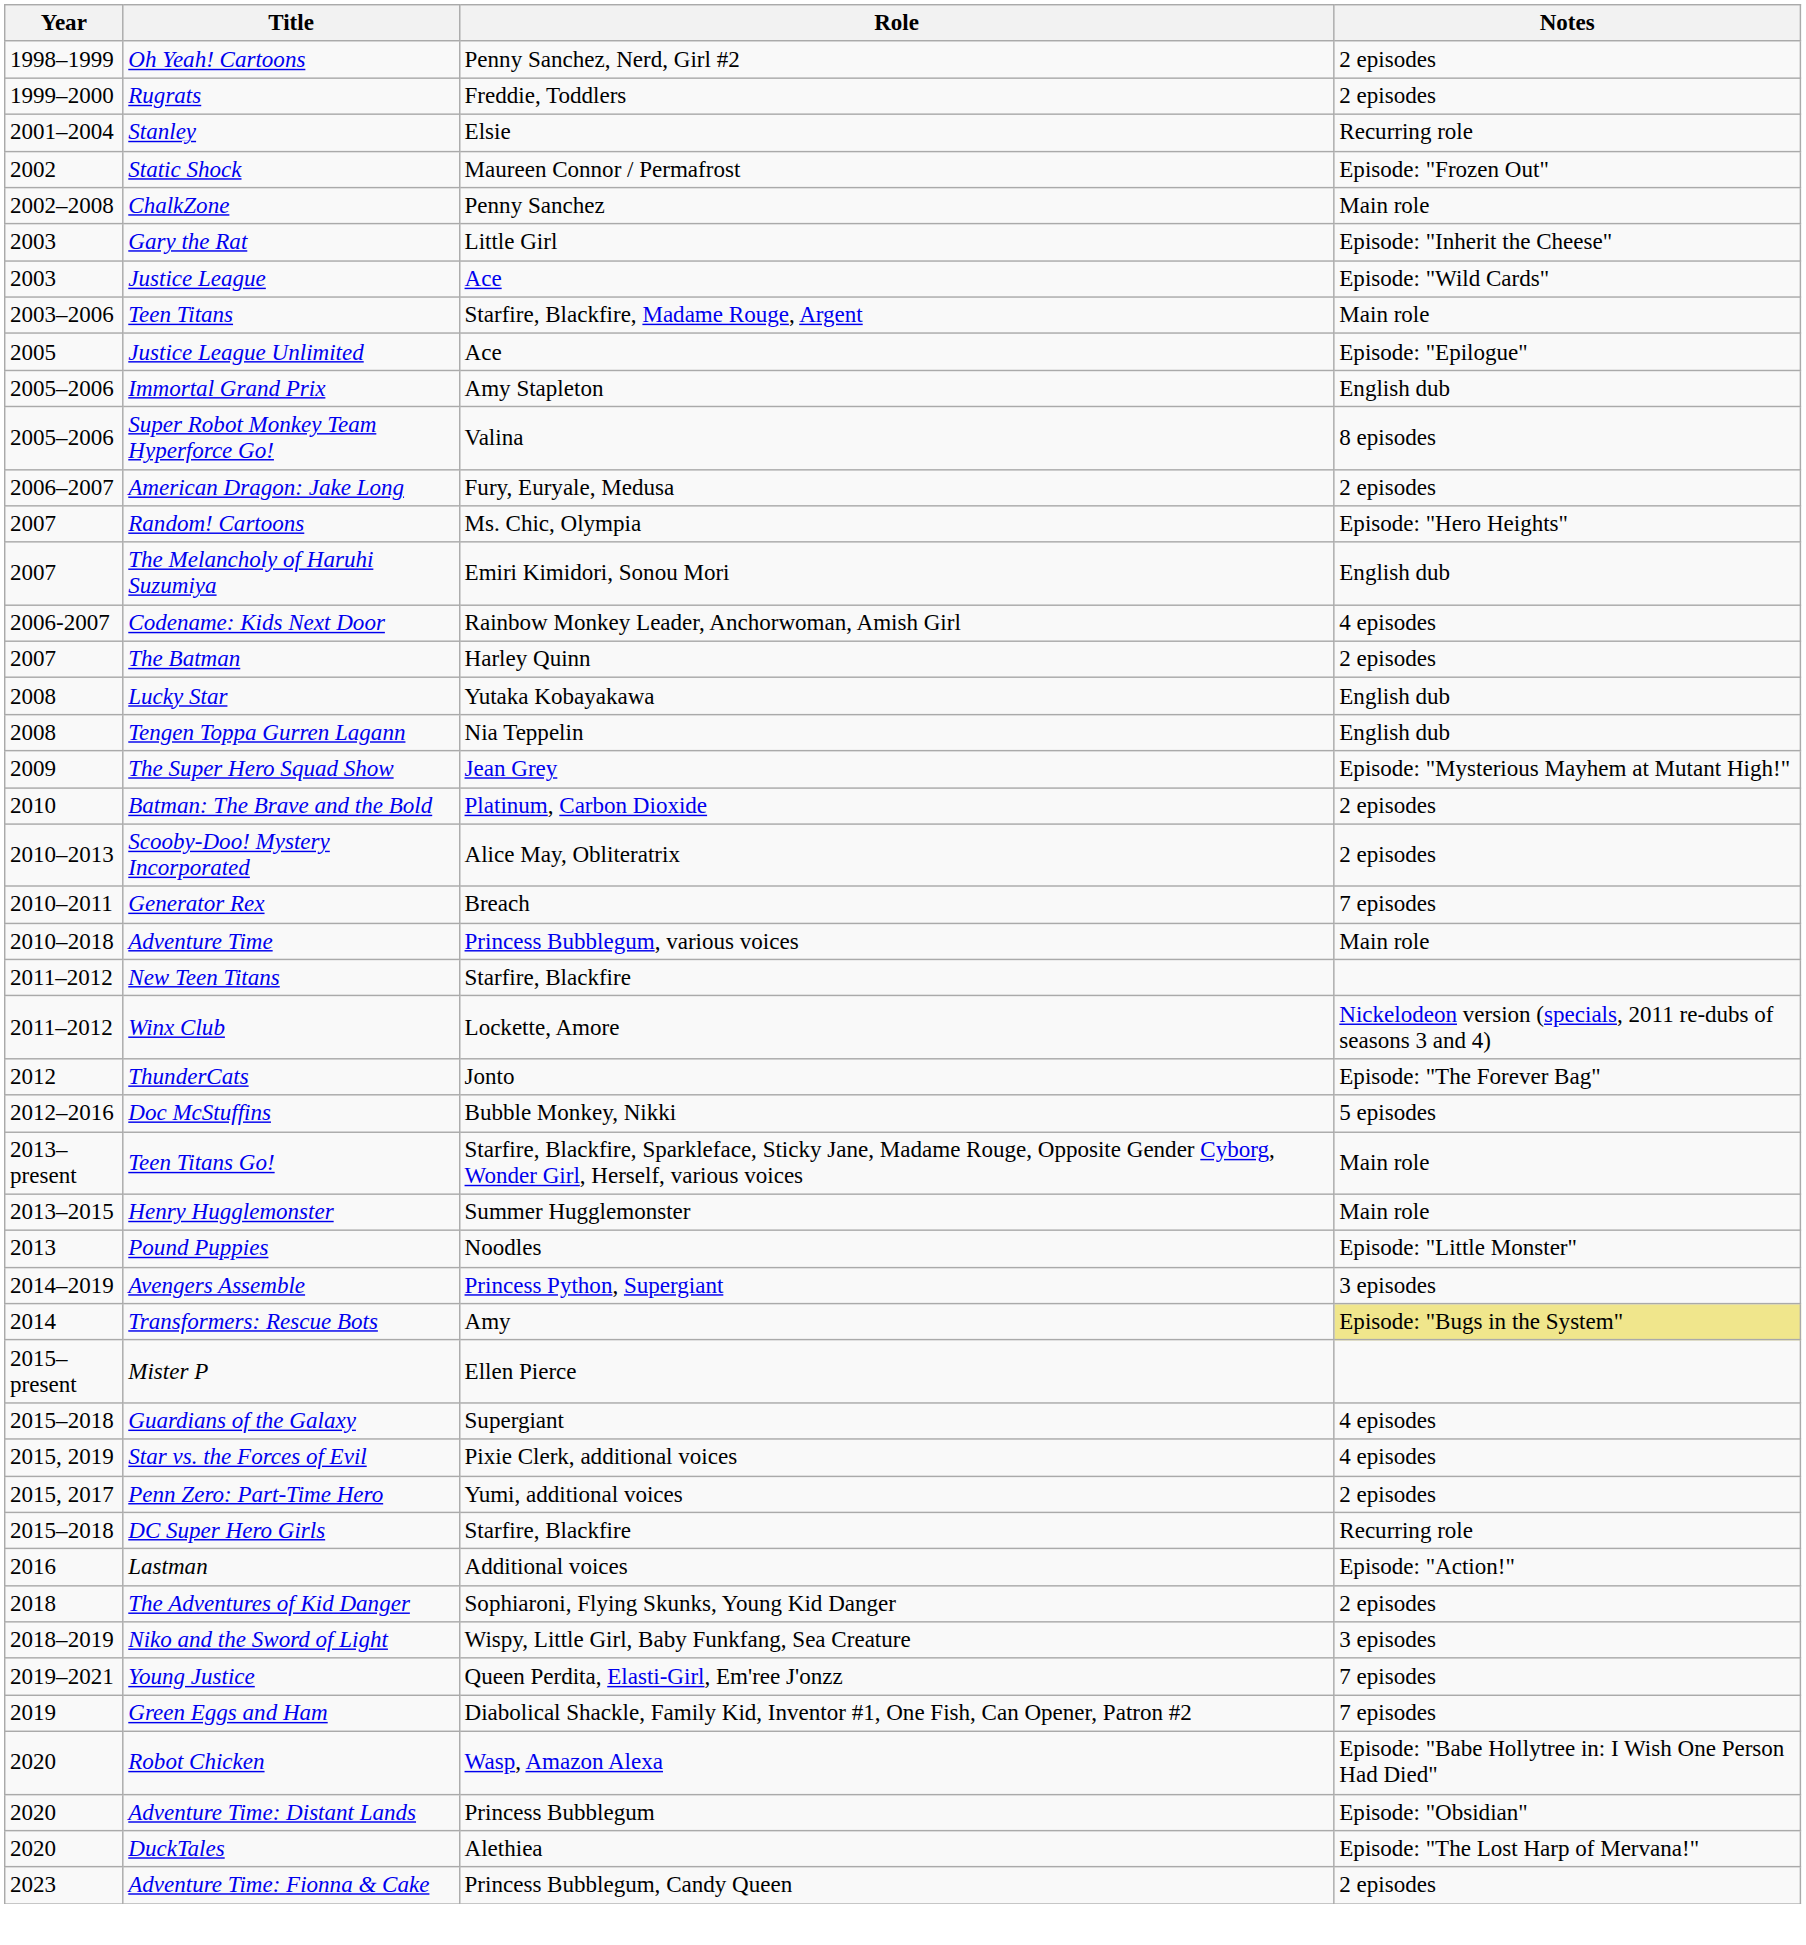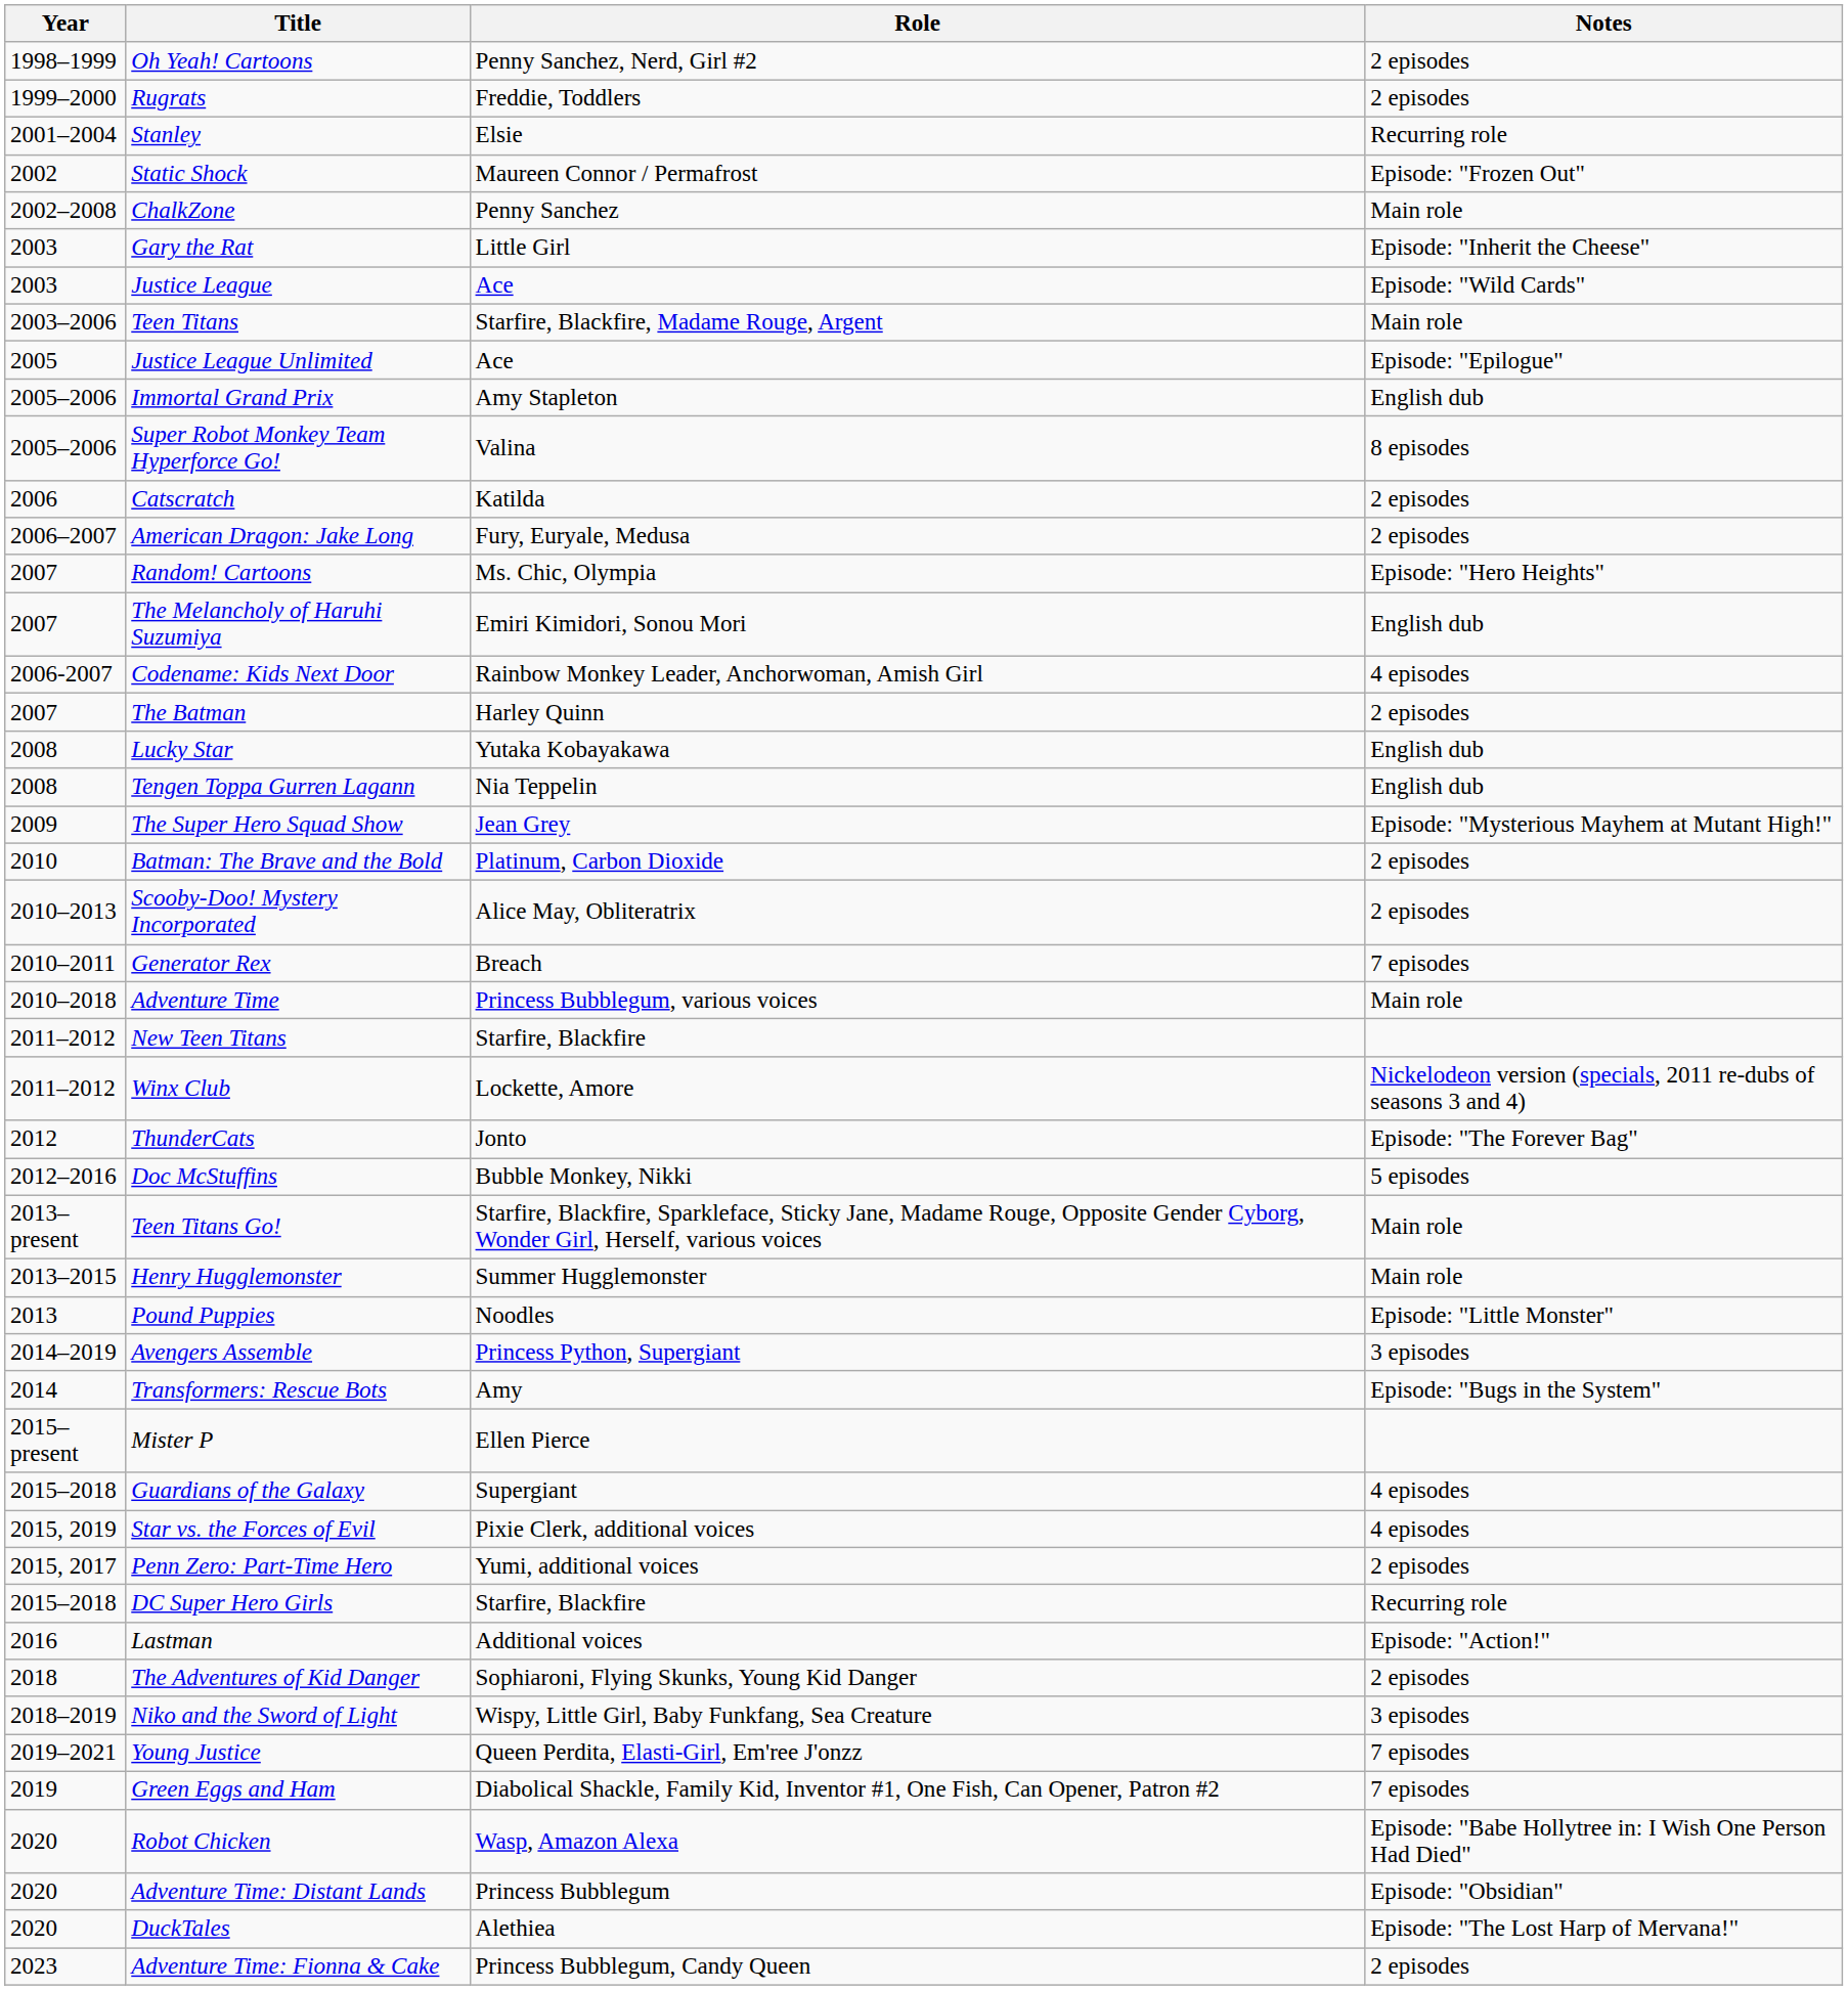+ row: 2006 | Catscratch | Katilda | 2 episodes
Transformers: Rescue Bots | Notes: khaki background -> no background
